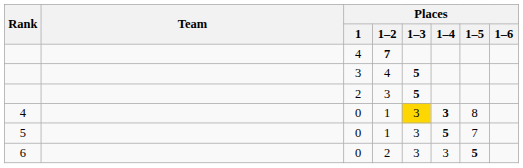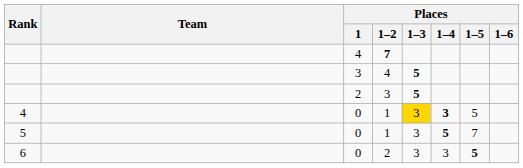4 / 1 | Places / 1–5: 8 -> 5
